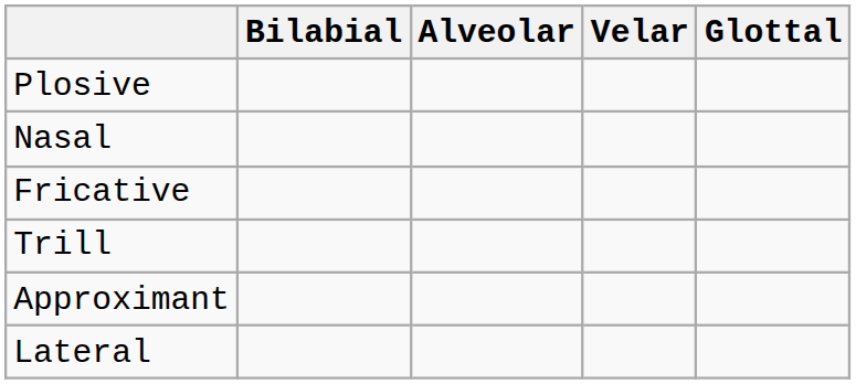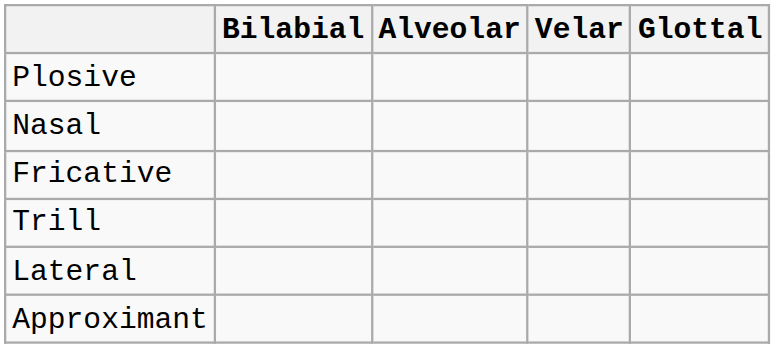rows swapped: Approximant <-> Lateral
